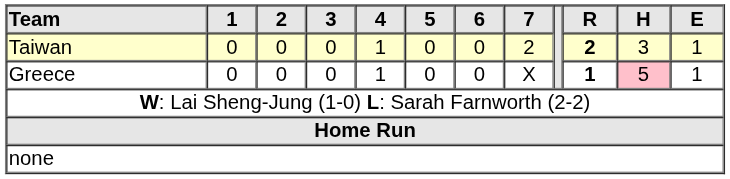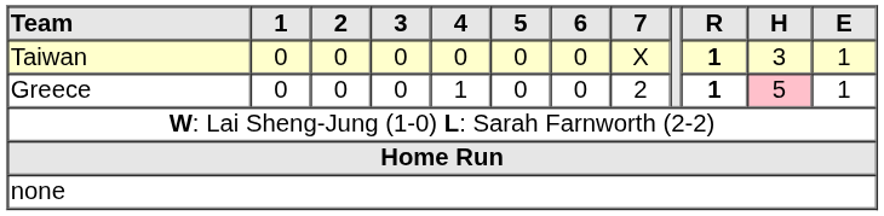Taiwan | 4: 1 -> 0
Taiwan | 7: 2 -> X
Taiwan | R: 2 -> 1
Greece | 7: X -> 2
